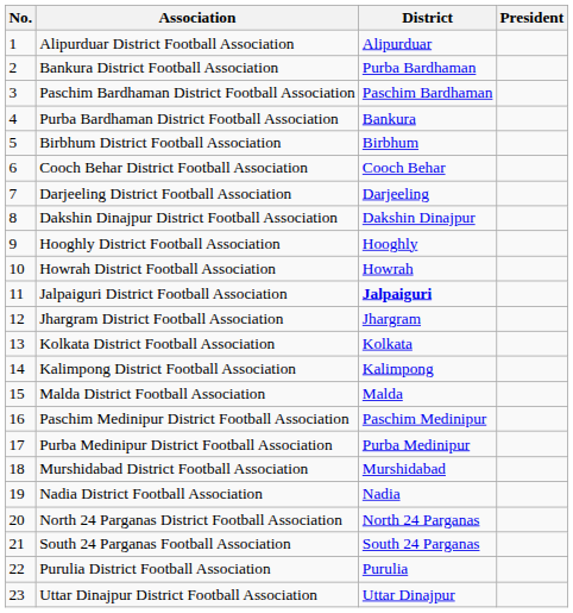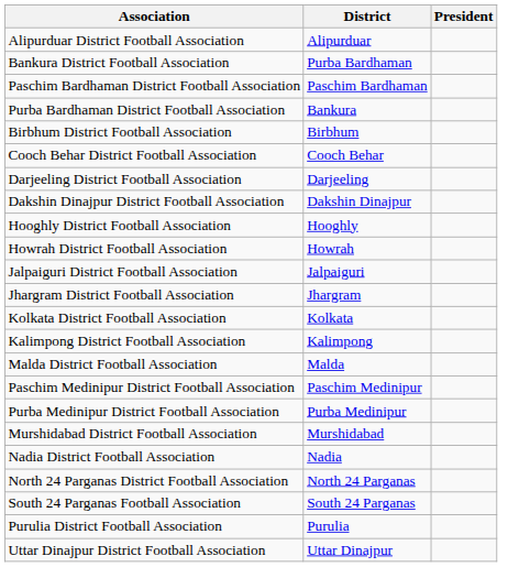- column: No. | 1 | 2 | 3 | 4 | 5 | 6 | 7 | 8 | 9 | 10 | 11 | 12 | 13 | 14 | 15 | 16 | 17 | 18 | 19 | 20 | 21 | 22 | 23
Jalpaiguri District Football Association | District: bold -> normal
